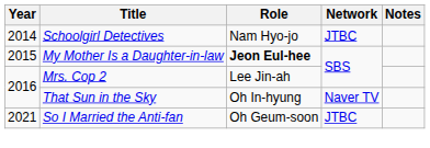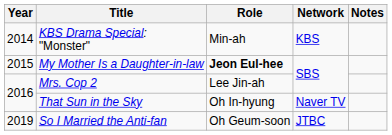- row: 2014 | Schoolgirl Detectives | Nam Hyo-jo | JTBC
+ row: 2014 | KBS Drama Special: "Monster" | Min-ah | KBS
So I Married the Anti-fan | Year: 2021 -> 2019
